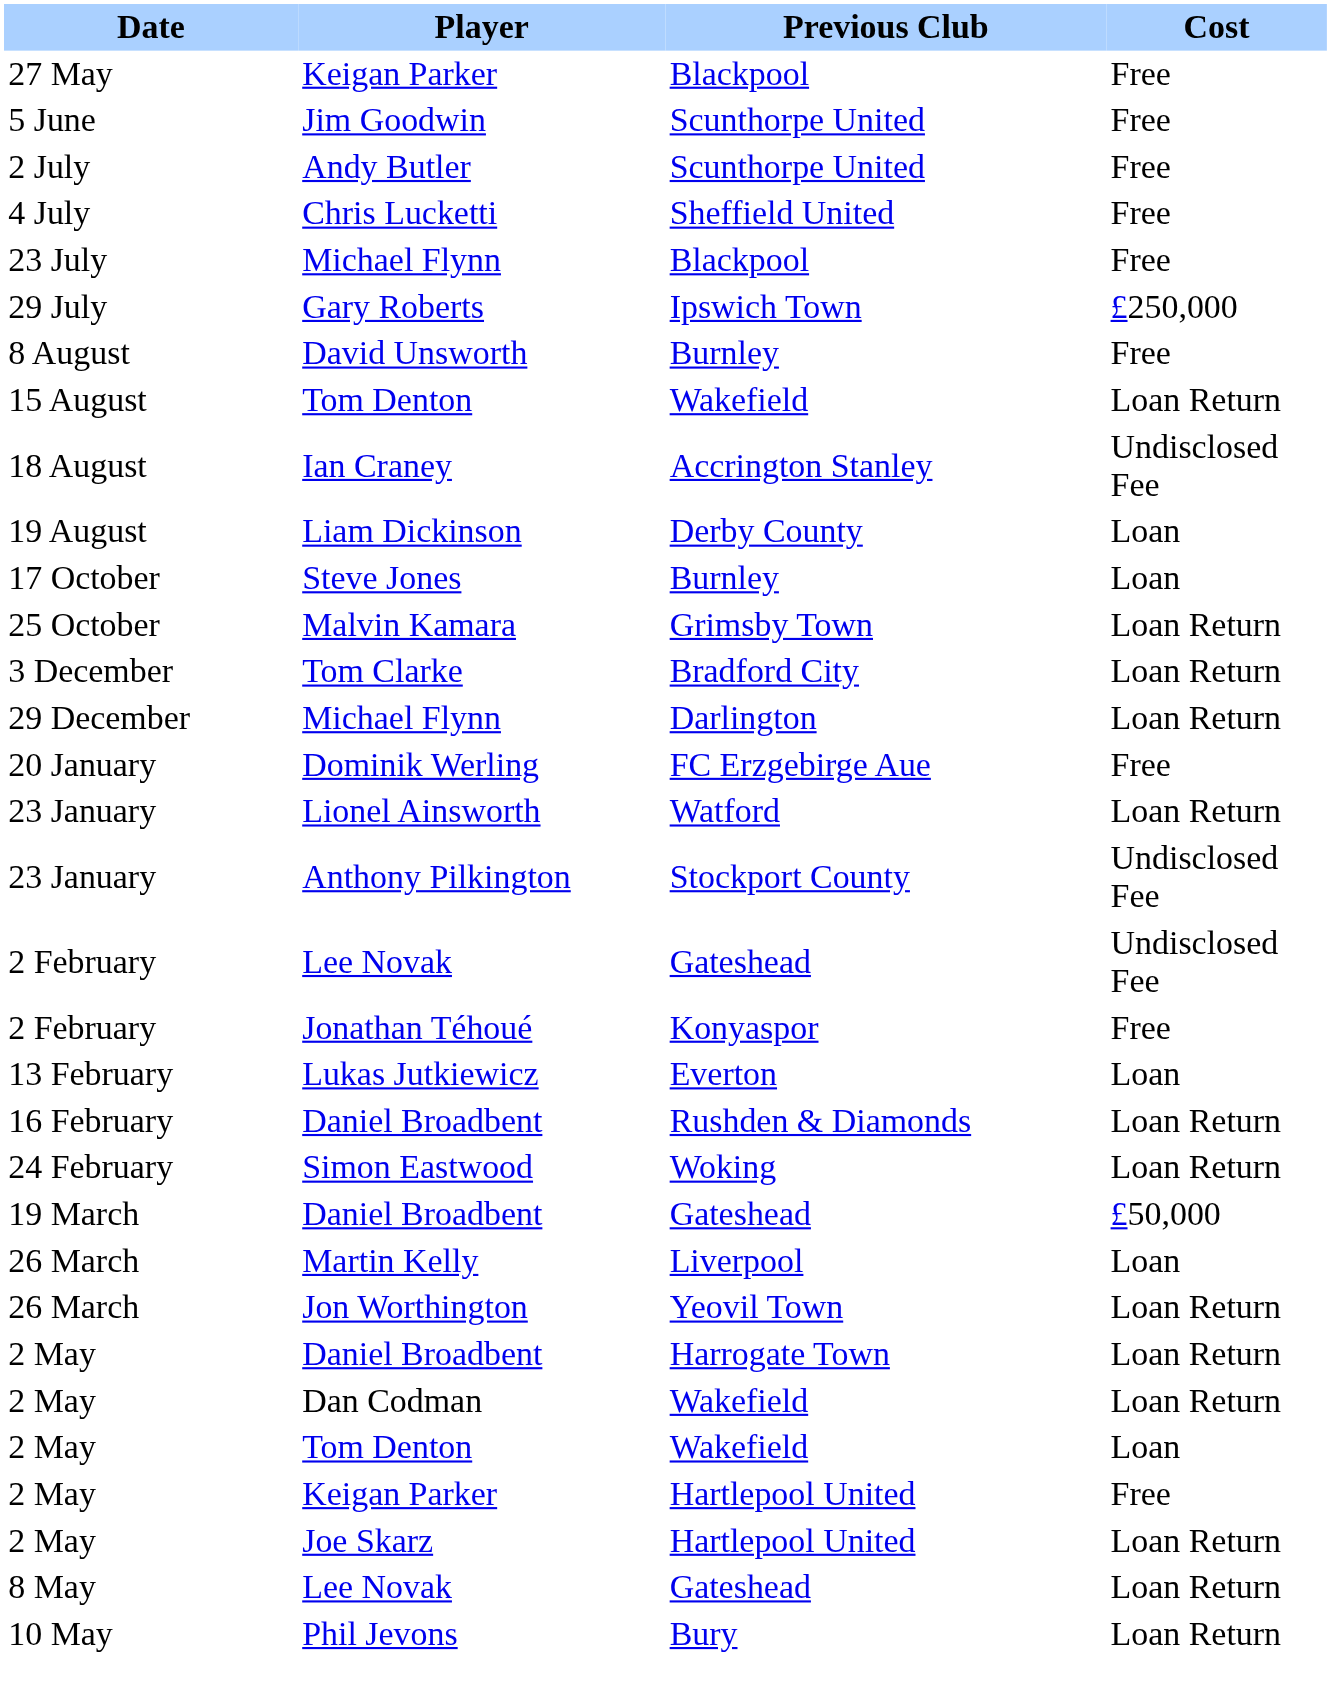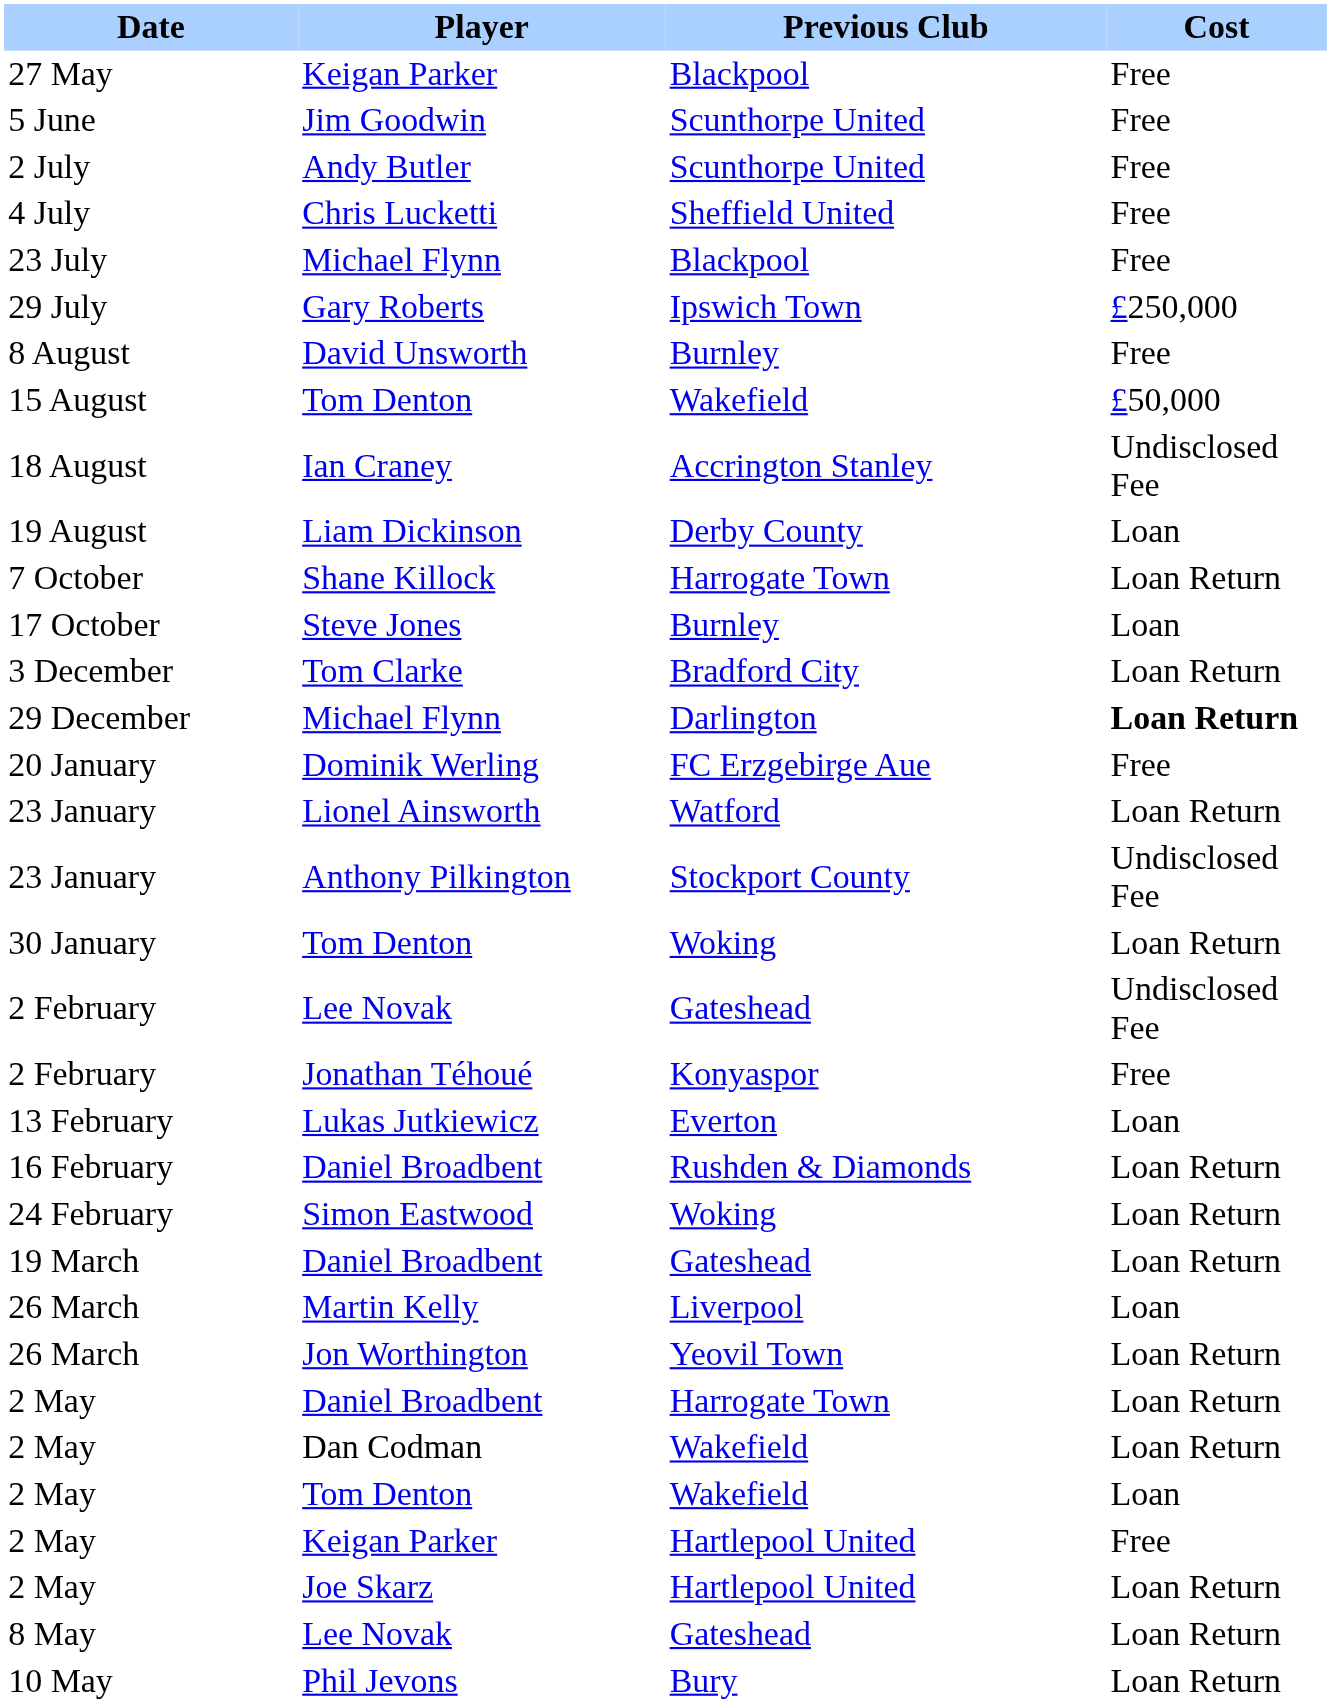15 August | Cost: Loan Return -> £50,000
+ row: 7 October | Shane Killock | Harrogate Town | Loan Return
- row: 25 October | Malvin Kamara | Grimsby Town | Loan Return
29 December | Cost: normal -> bold
+ row: 30 January | Tom Denton | Woking | Loan Return
19 March | Cost: £50,000 -> Loan Return
